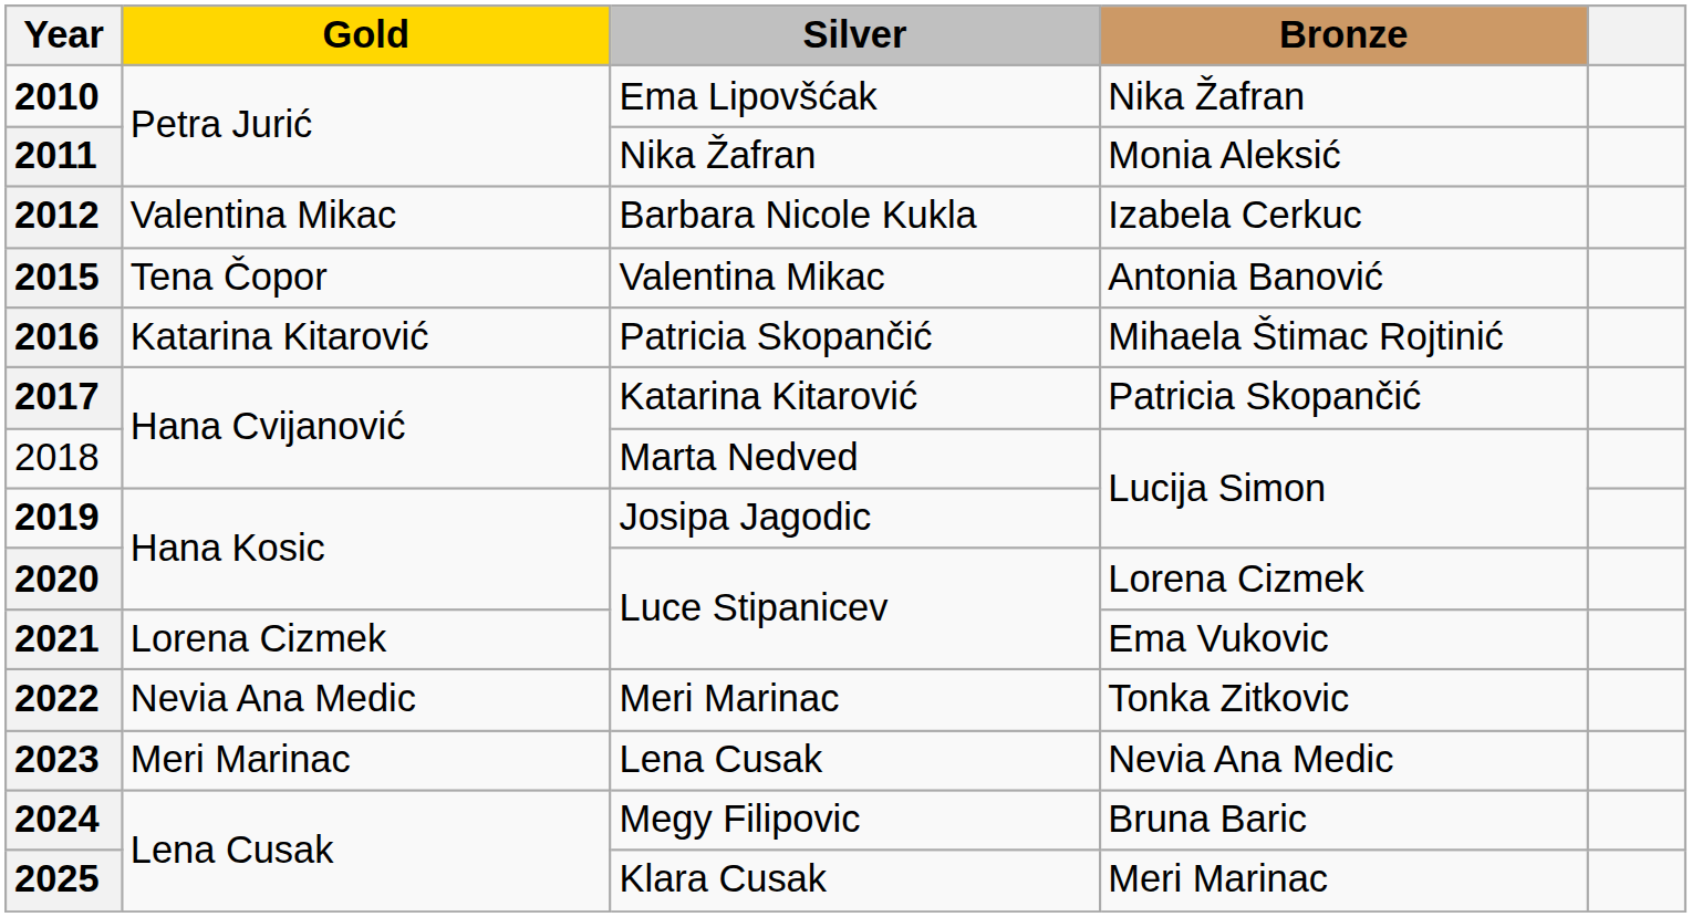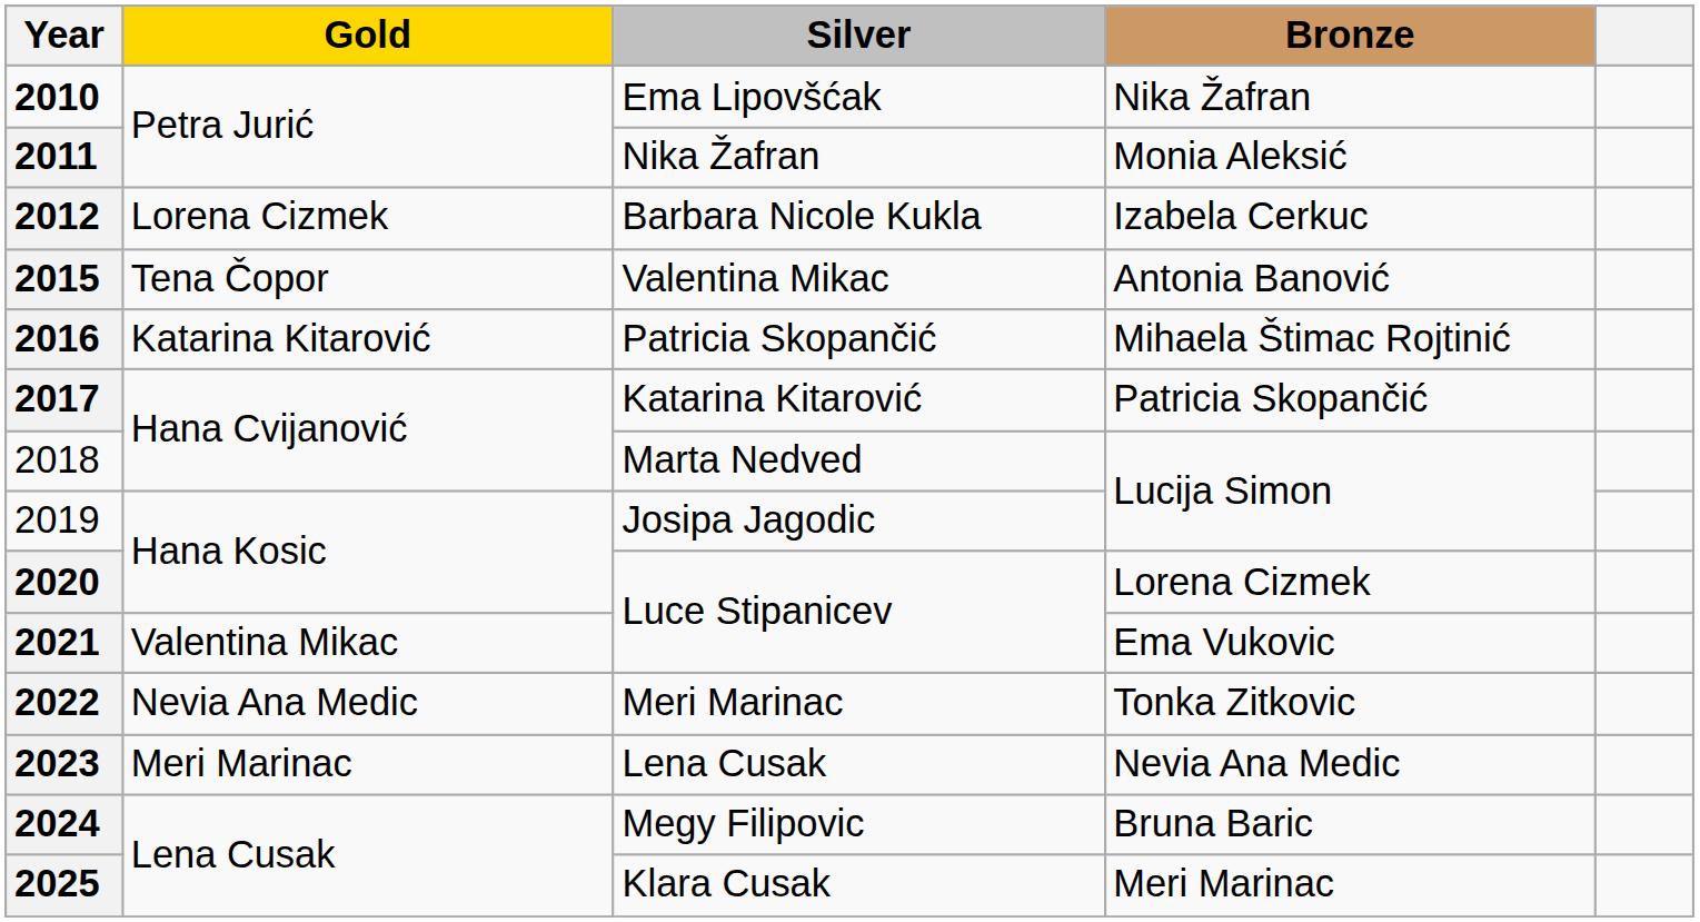Barbara Nicole Kukla | Gold: Valentina Mikac -> Lorena Cizmek
Josipa Jagodic | Year: bold -> normal
Luce Stipanicev / Ema Vukovic | Gold: Lorena Cizmek -> Valentina Mikac
